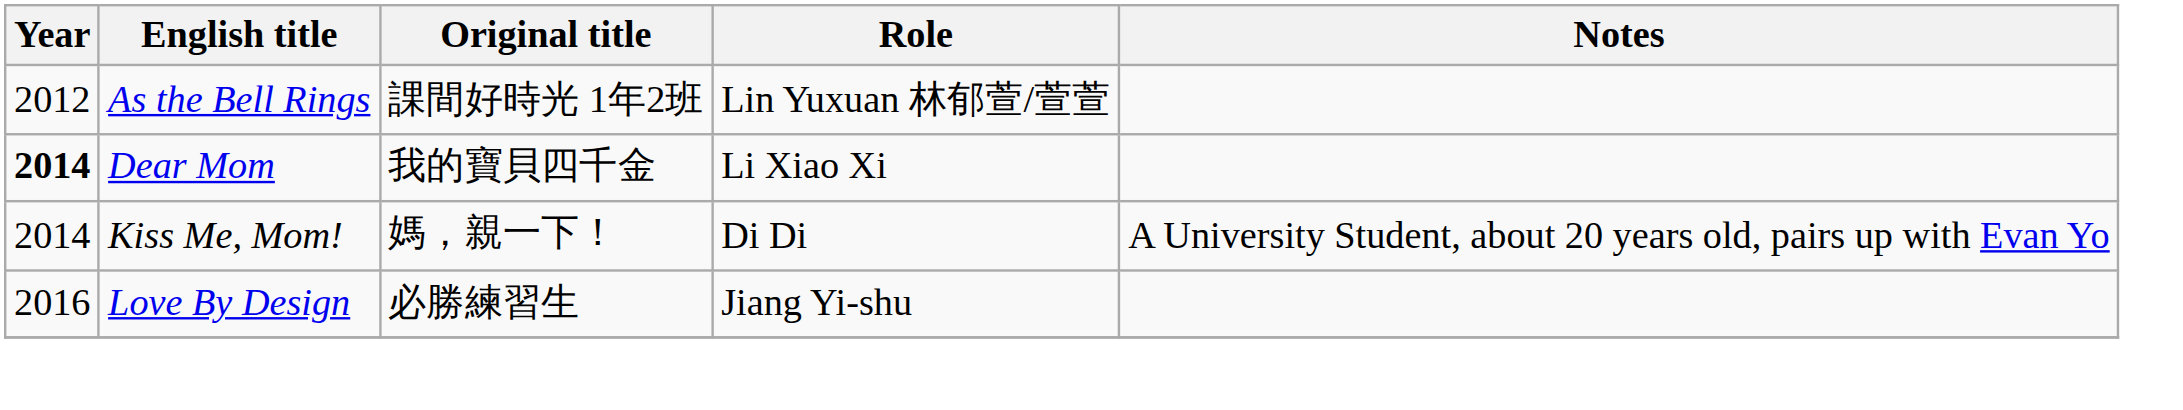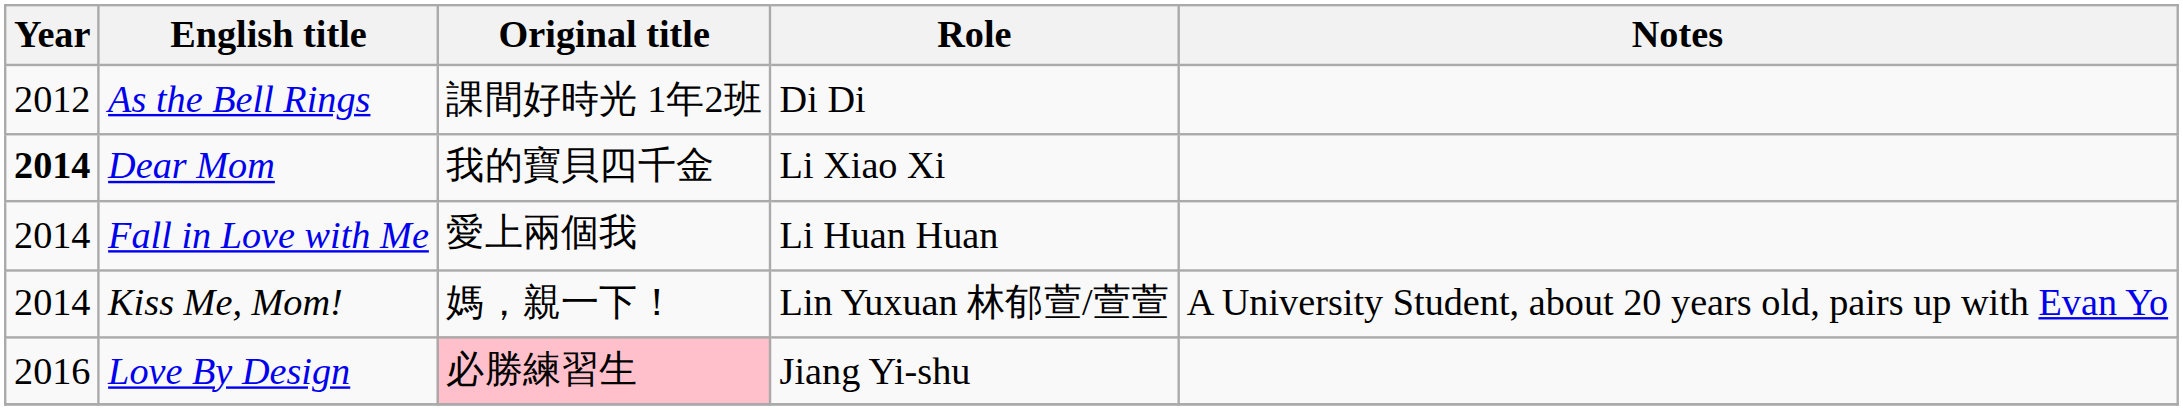As the Bell Rings | Role: Lin Yuxuan 林郁萱/萱萱 -> Di Di
+ row: 2014 | Fall in Love with Me | 愛上兩個我 | Li Huan Huan
Kiss Me, Mom! | Role: Di Di -> Lin Yuxuan 林郁萱/萱萱
Love By Design | Original title: no background -> pink background
